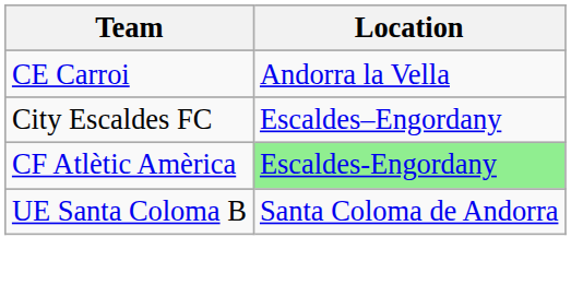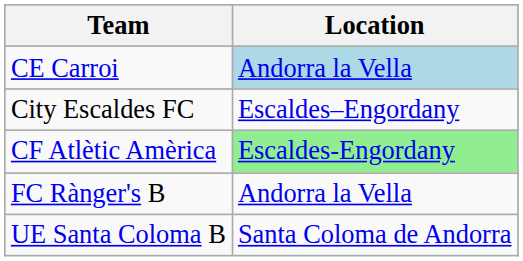CE Carroi | Location: no background -> lightblue background
+ row: FC Rànger's B | Andorra la Vella
